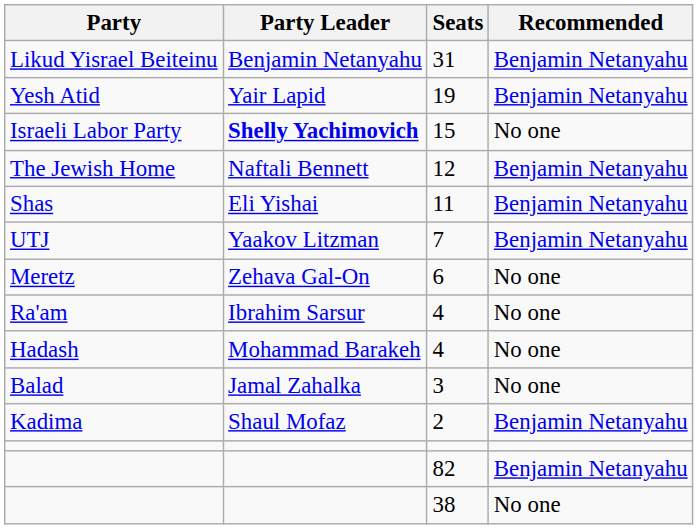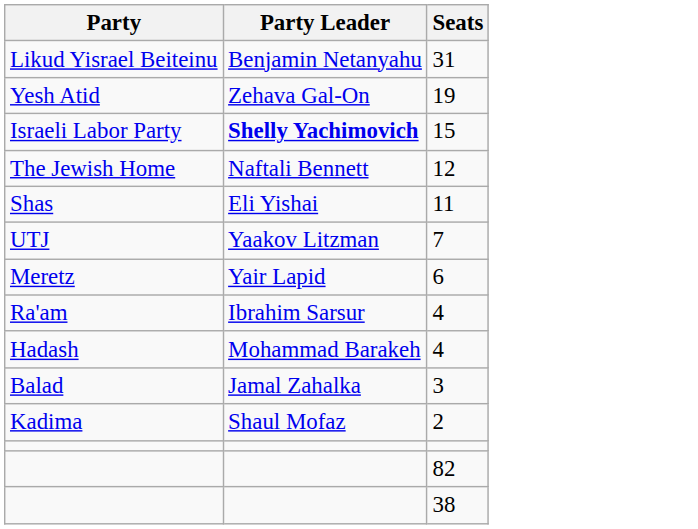- column: Recommended | Benjamin Netanyahu | Benjamin Netanyahu | No one | Benjamin Netanyahu | Benjamin Netanyahu | Benjamin Netanyahu | No one | No one | No one | No one | Benjamin Netanyahu | Benjamin Netanyahu | No one
19 | Party Leader: Yair Lapid -> Zehava Gal-On
6 | Party Leader: Zehava Gal-On -> Yair Lapid
